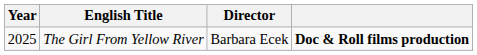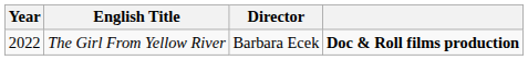The Girl From Yellow River | Year: 2025 -> 2022
